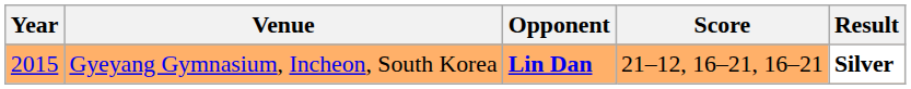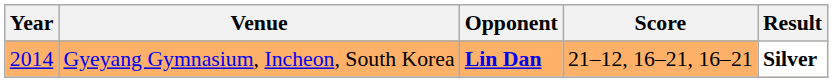Gyeyang Gymnasium, Incheon, South Korea | Year: 2015 -> 2014
